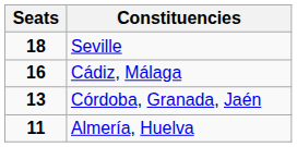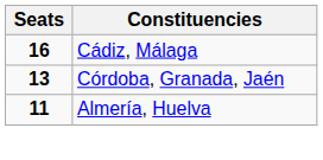- row: 18 | Seville
